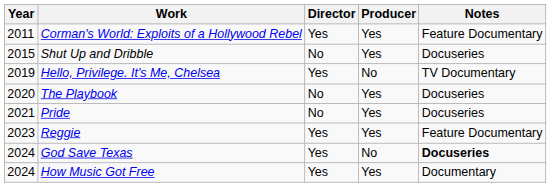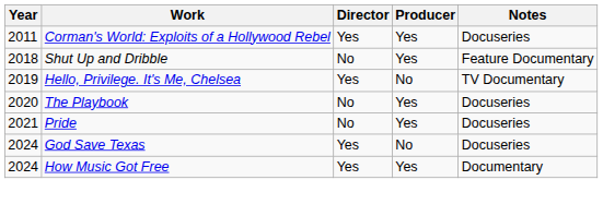Corman's World: Exploits of a Hollywood Rebel | Notes: Feature Documentary -> Docuseries
Shut Up and Dribble | Year: 2015 -> 2018
Shut Up and Dribble | Notes: Docuseries -> Feature Documentary
- row: 2023 | Reggie | Yes | Yes | Feature Documentary
God Save Texas | Notes: bold -> normal
